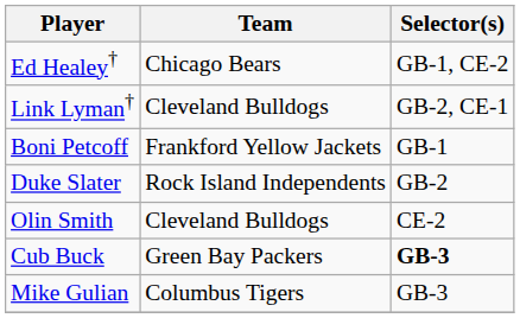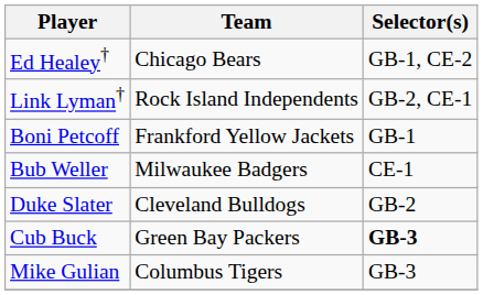Link Lyman† | Team: Cleveland Bulldogs -> Rock Island Independents
+ row: Bub Weller | Milwaukee Badgers | CE-1
Duke Slater | Team: Rock Island Independents -> Cleveland Bulldogs
- row: Olin Smith | Cleveland Bulldogs | CE-2
